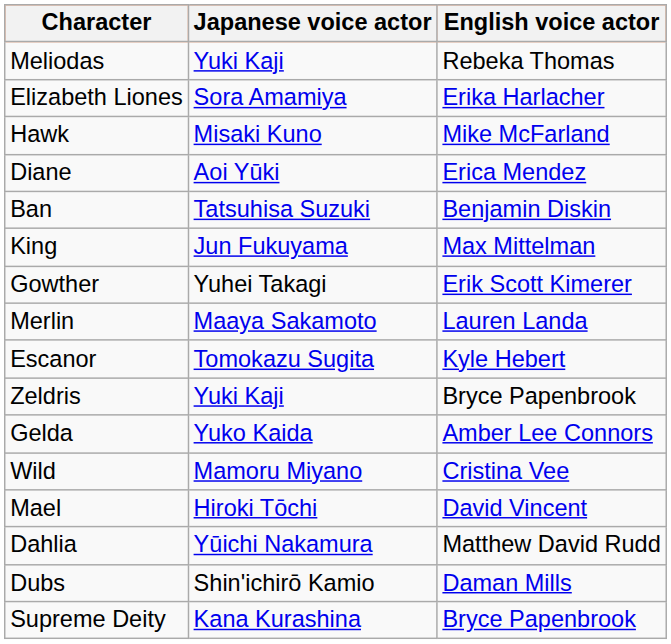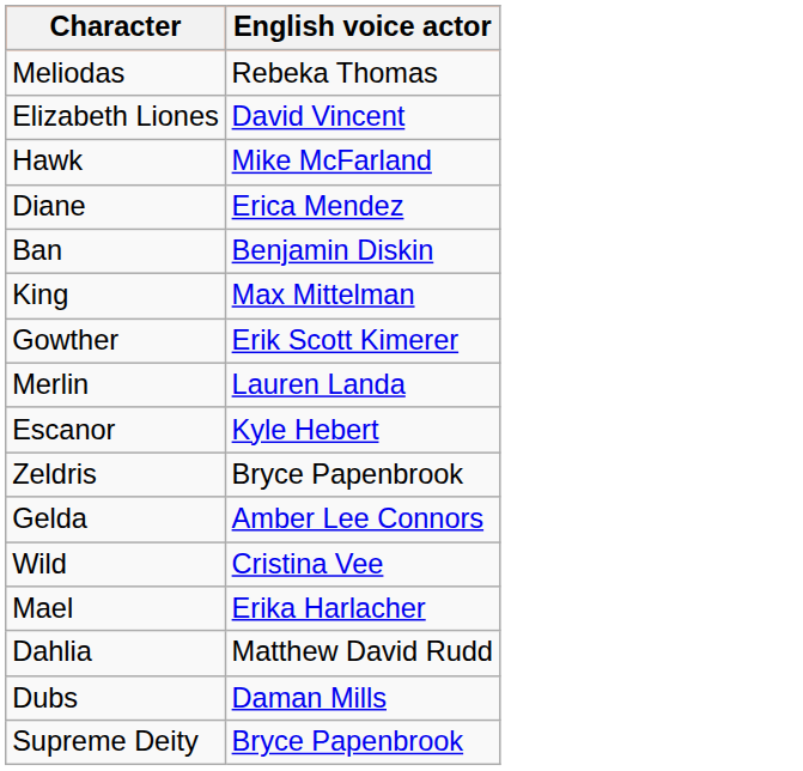- column: Japanese voice actor | Yuki Kaji | Sora Amamiya | Misaki Kuno | Aoi Yūki | Tatsuhisa Suzuki | Jun Fukuyama | Yuhei Takagi | Maaya Sakamoto | Tomokazu Sugita | Yuki Kaji | Yuko Kaida | Mamoru Miyano | Hiroki Tōchi | Yūichi Nakamura | Shin'ichirō Kamio | Kana Kurashina
Elizabeth Liones | English voice actor: Erika Harlacher -> David Vincent
Mael | English voice actor: David Vincent -> Erika Harlacher
